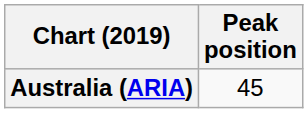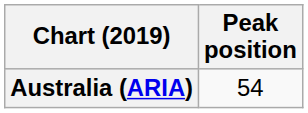Australia (ARIA) | Peak position: 45 -> 54
